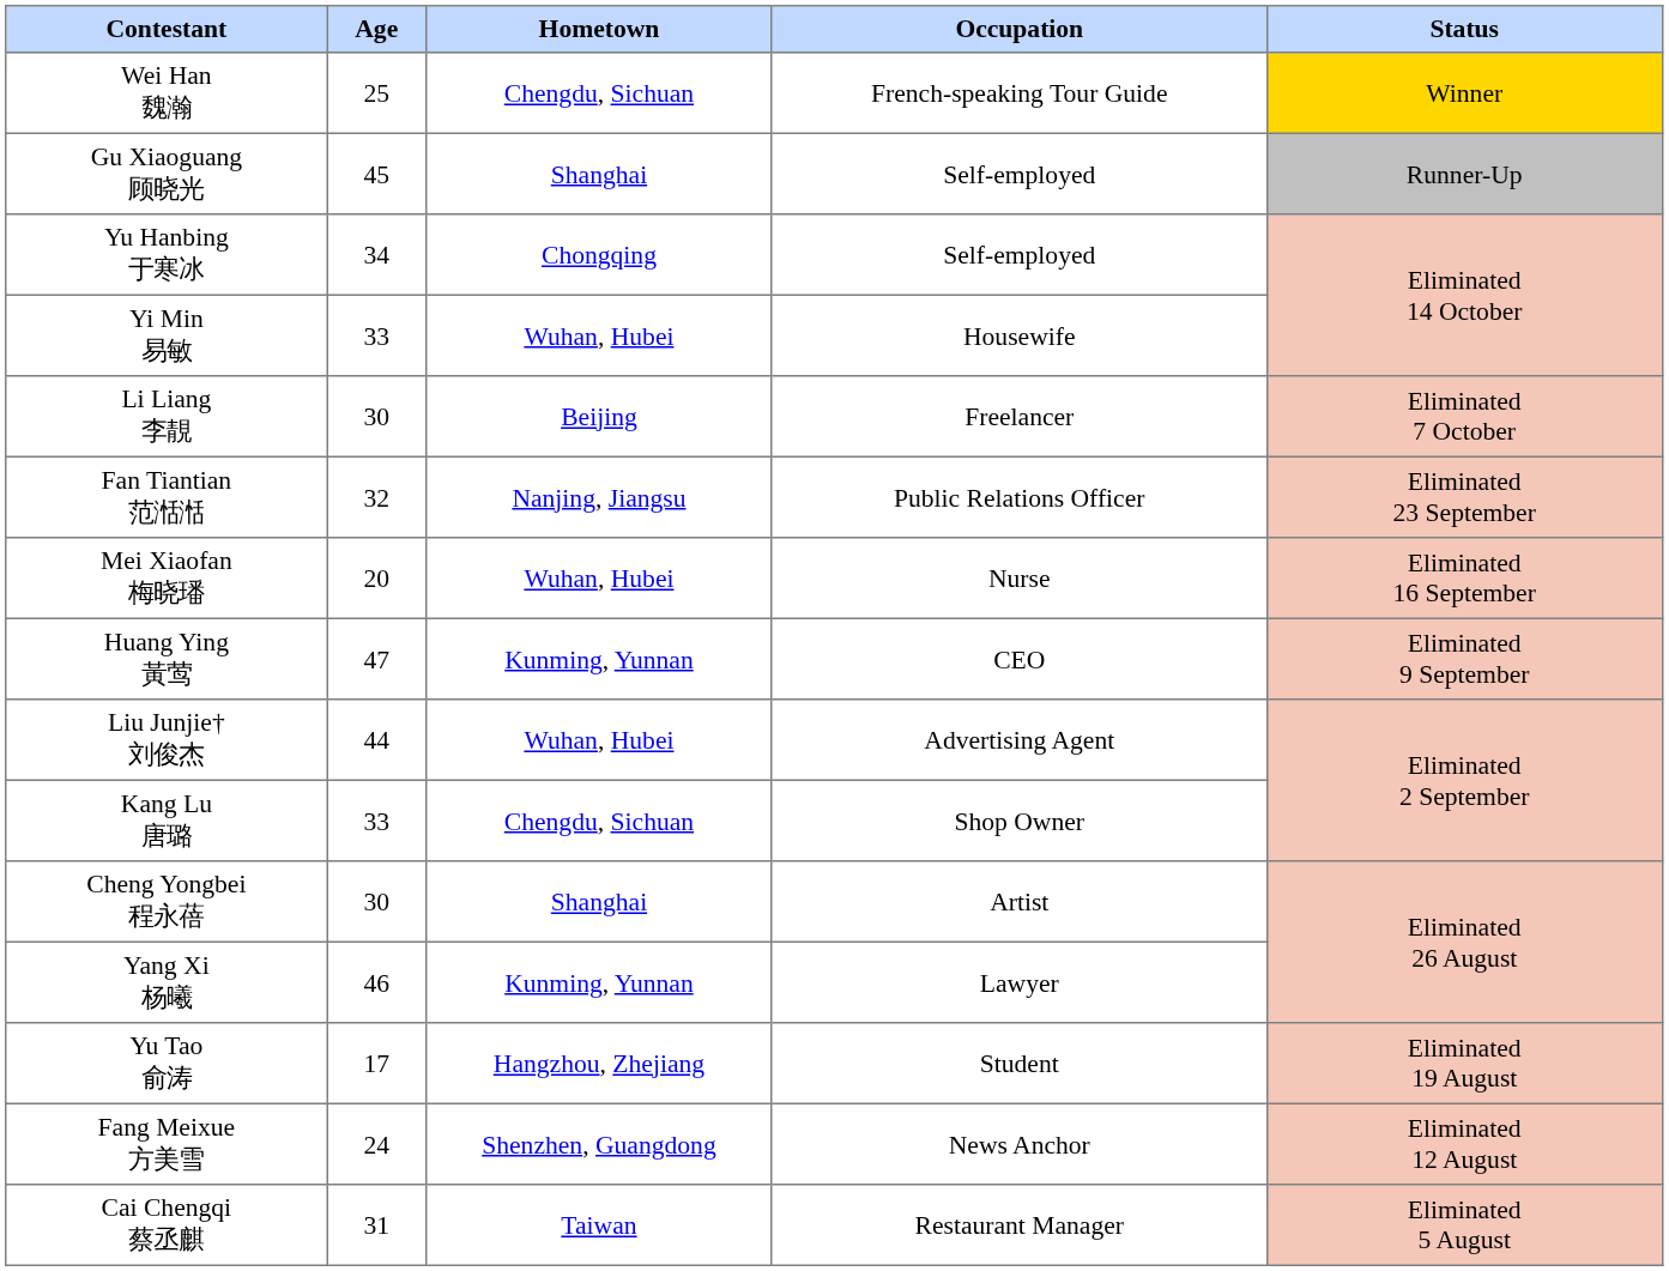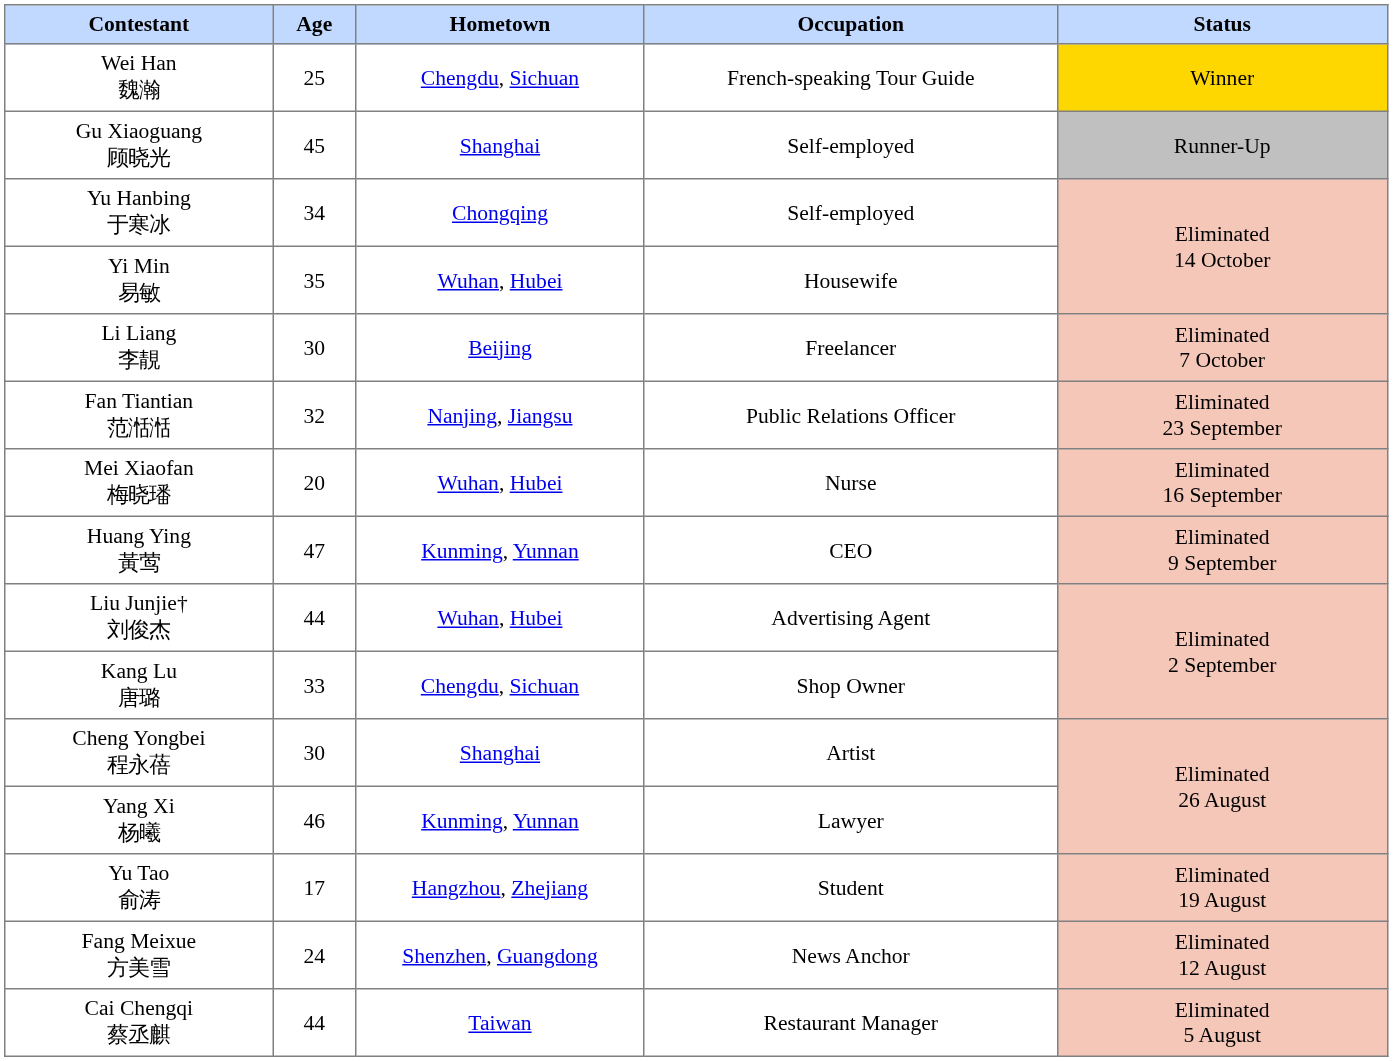Yi Min 易敏 | Age: 33 -> 35
Cai Chengqi 蔡丞麒 | Age: 31 -> 44
